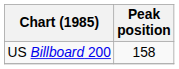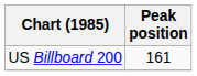US Billboard 200 | Peak position: 158 -> 161
